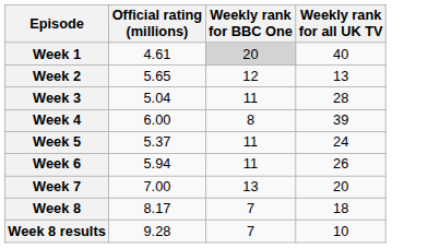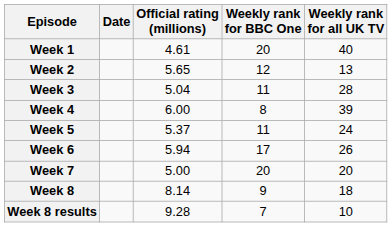+ column: Date
Week 1 | Weekly rank for BBC One: lightgrey background -> no background
Week 6 | Weekly rank for BBC One: 11 -> 17
Week 7 | Official rating (millions): 7.00 -> 5.00
Week 7 | Weekly rank for BBC One: 13 -> 20
Week 8 | Official rating (millions): 8.17 -> 8.14
Week 8 | Weekly rank for BBC One: 7 -> 9
